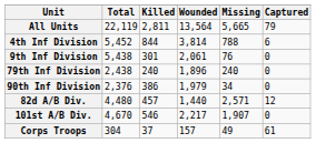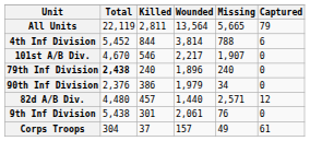rows swapped: 9th Inf Division <-> 101st A/B Div.
79th Inf Division | Total: normal -> bold
